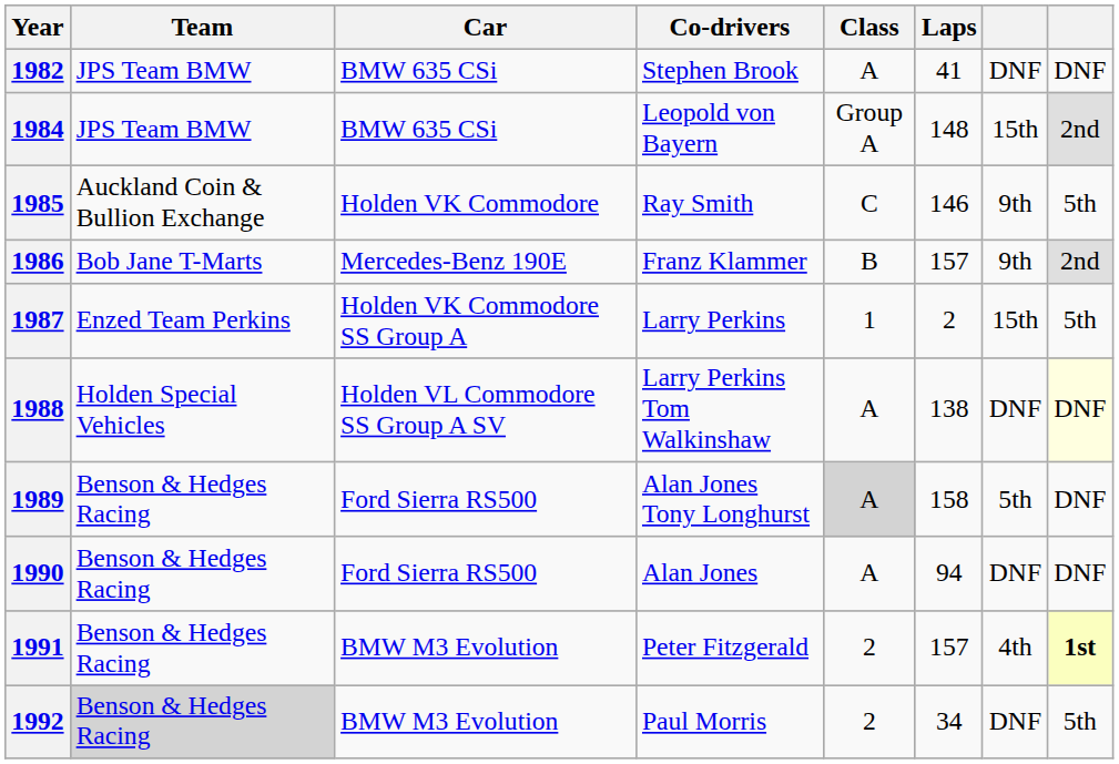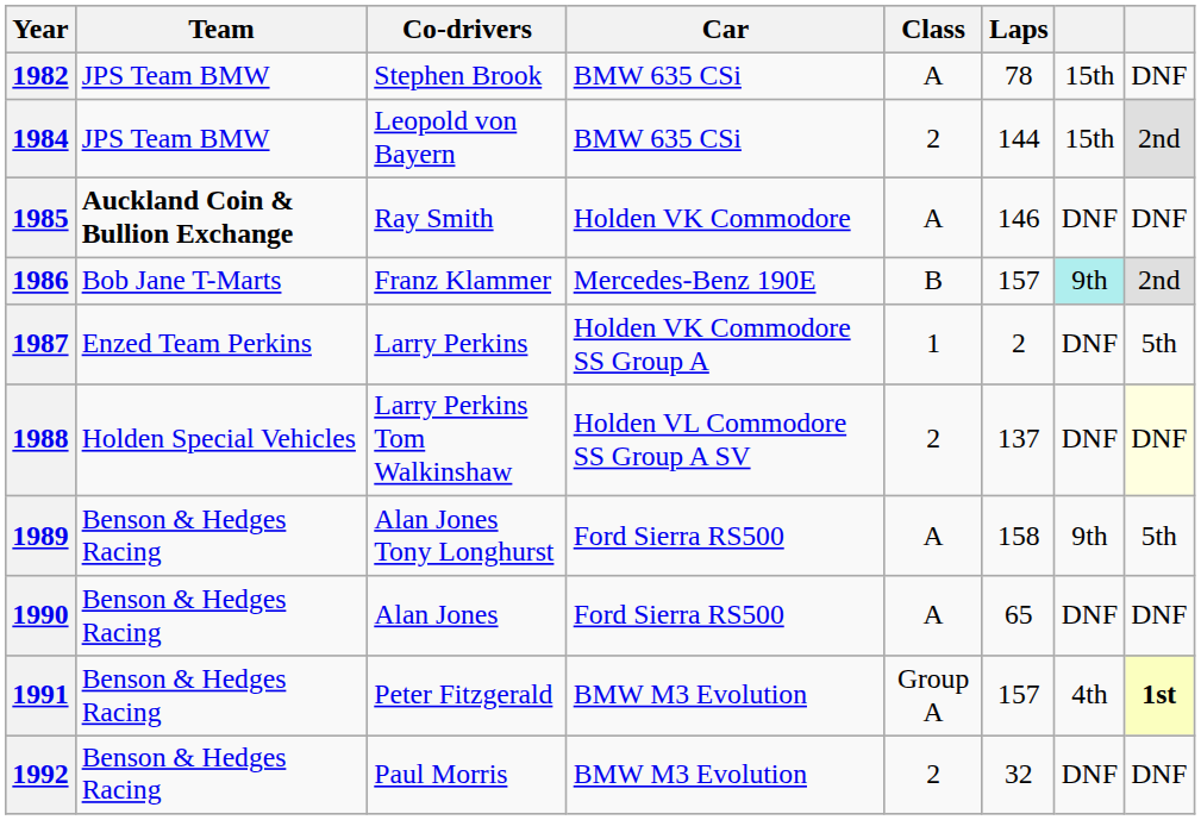columns swapped: Co-drivers <-> Car
1982 | Laps: 41 -> 78
1982 | column 7: DNF -> 15th
1984 | Class: Group A -> 2
1984 | Laps: 148 -> 144
1985 | Team: normal -> bold
1985 | Class: C -> A
1985 | column 7: 9th -> DNF
1985 | column 8: 5th -> DNF
1986 | column 7: no background -> paleturquoise background
1987 | column 7: 15th -> DNF
1988 | Class: A -> 2
1988 | Laps: 138 -> 137
1989 | Class: lightgrey background -> no background
1989 | column 7: 5th -> 9th
1989 | column 8: DNF -> 5th
1990 | Laps: 94 -> 65
1991 | Class: 2 -> Group A
1992 | Team: lightgrey background -> no background
1992 | Laps: 34 -> 32
1992 | column 8: 5th -> DNF
